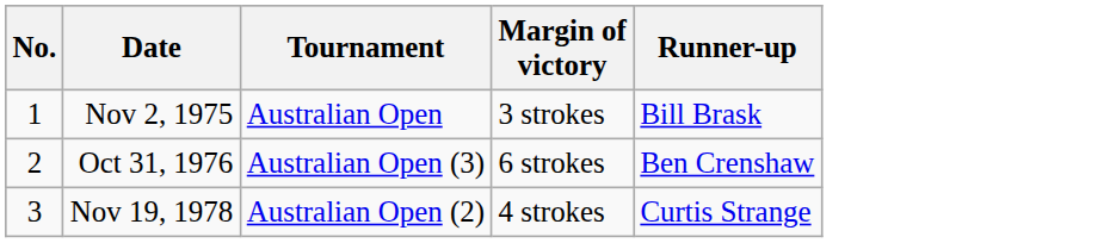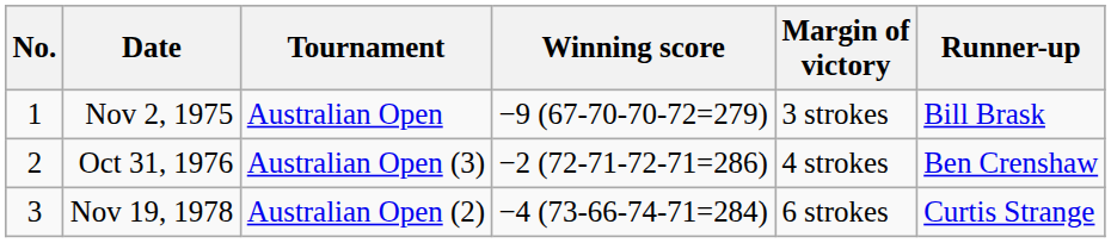+ column: Winning score | −9 (67-70-70-72=279) | −2 (72-71-72-71=286) | −4 (73-66-74-71=284)
Oct 31, 1976 | Margin of victory: 6 strokes -> 4 strokes
Nov 19, 1978 | Margin of victory: 4 strokes -> 6 strokes
